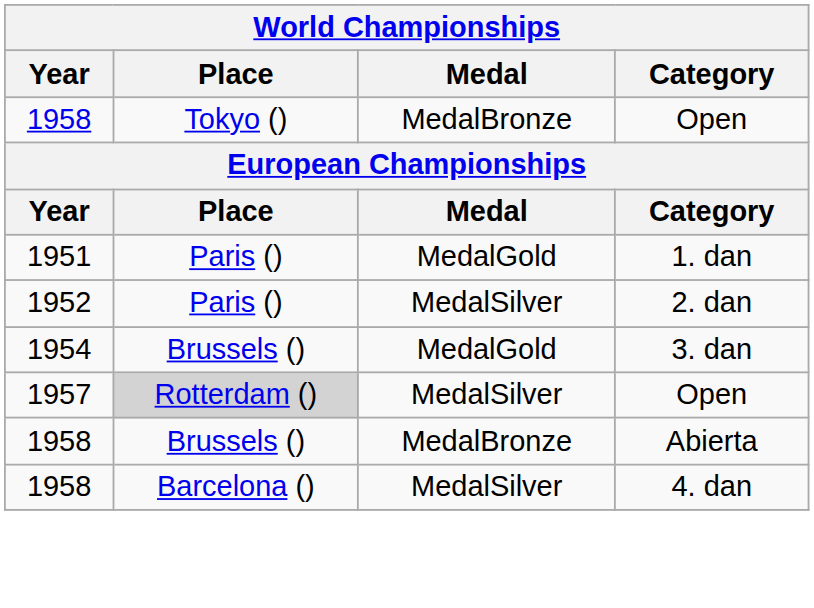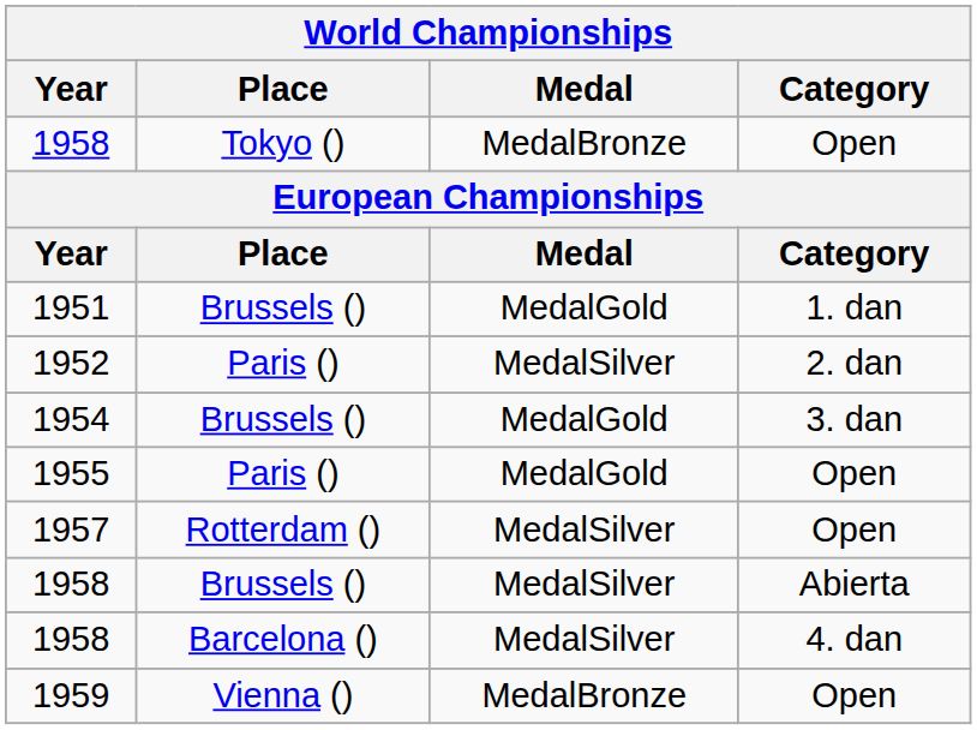1951 | Place: Paris () -> Brussels ()
+ row: 1955 | Paris () | MedalGold | Open
1957 | Place: lightgrey background -> no background
1958 / Abierta | Medal: MedalBronze -> MedalSilver
+ row: 1959 | Vienna () | MedalBronze | Open
